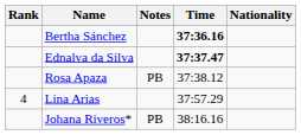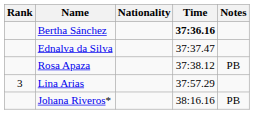columns swapped: Nationality <-> Notes
Ednalva da Silva | Time: bold -> normal
Lina Arias | Rank: 4 -> 3
